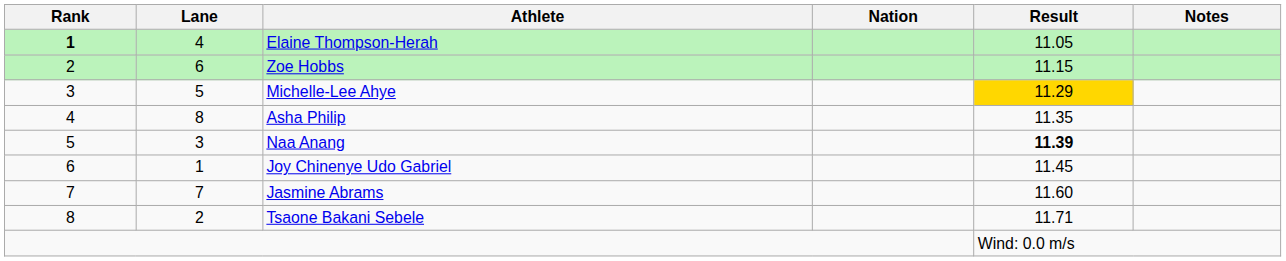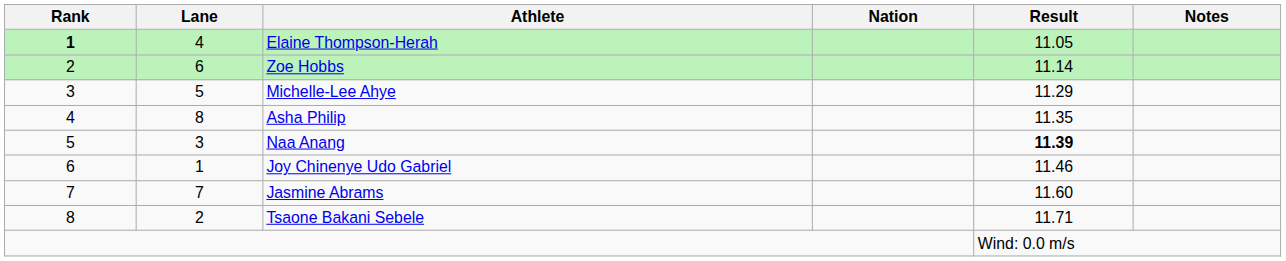Zoe Hobbs | Result: 11.15 -> 11.14
Michelle-Lee Ahye | Result: gold background -> no background
Joy Chinenye Udo Gabriel | Result: 11.45 -> 11.46
